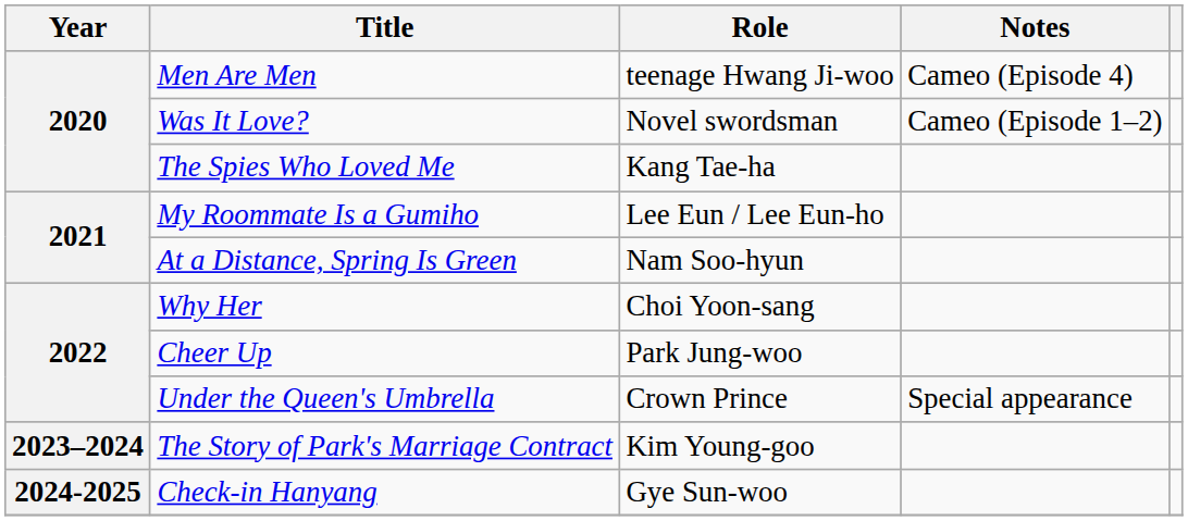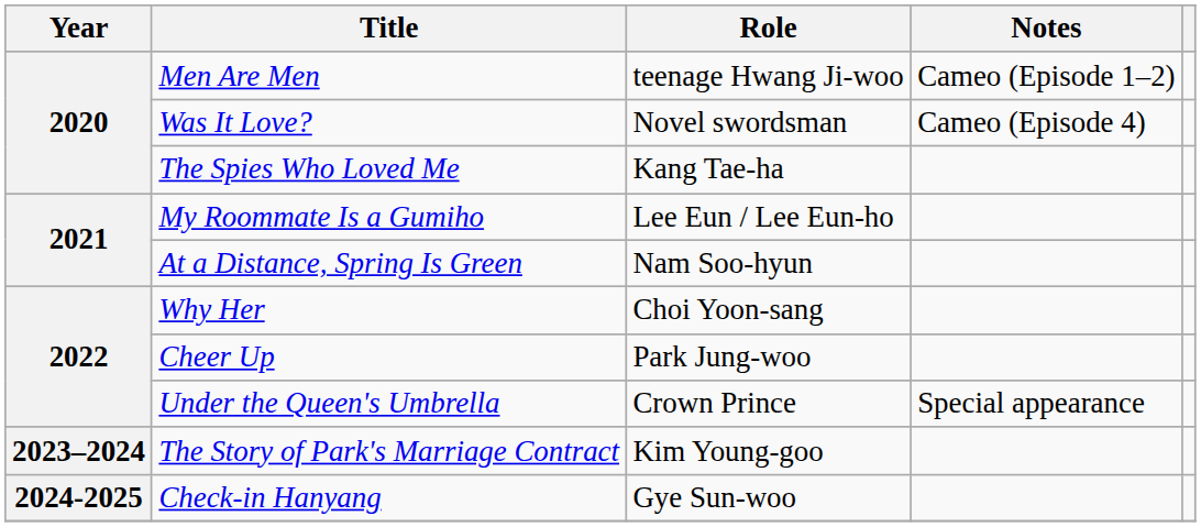Men Are Men | Notes: Cameo (Episode 4) -> Cameo (Episode 1–2)
Was It Love? | Notes: Cameo (Episode 1–2) -> Cameo (Episode 4)
